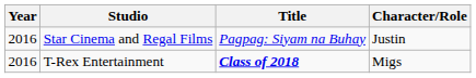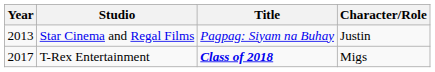Star Cinema and Regal Films | Year: 2016 -> 2013
T-Rex Entertainment | Year: 2016 -> 2017
